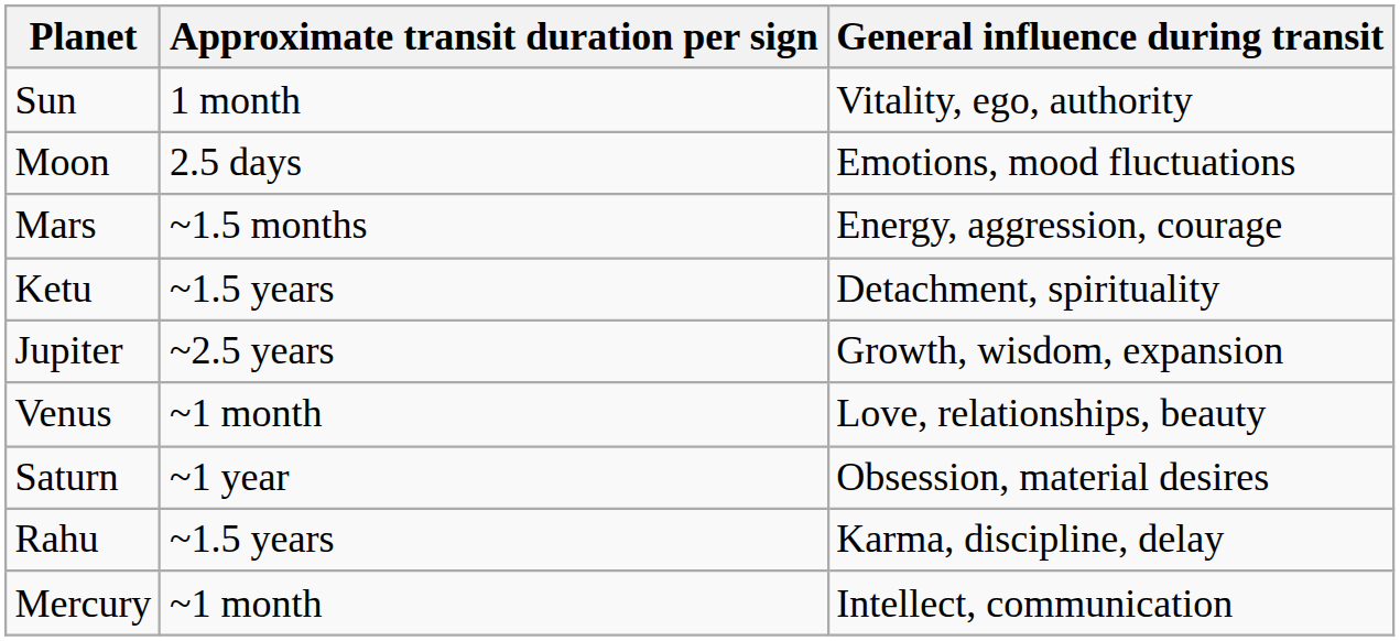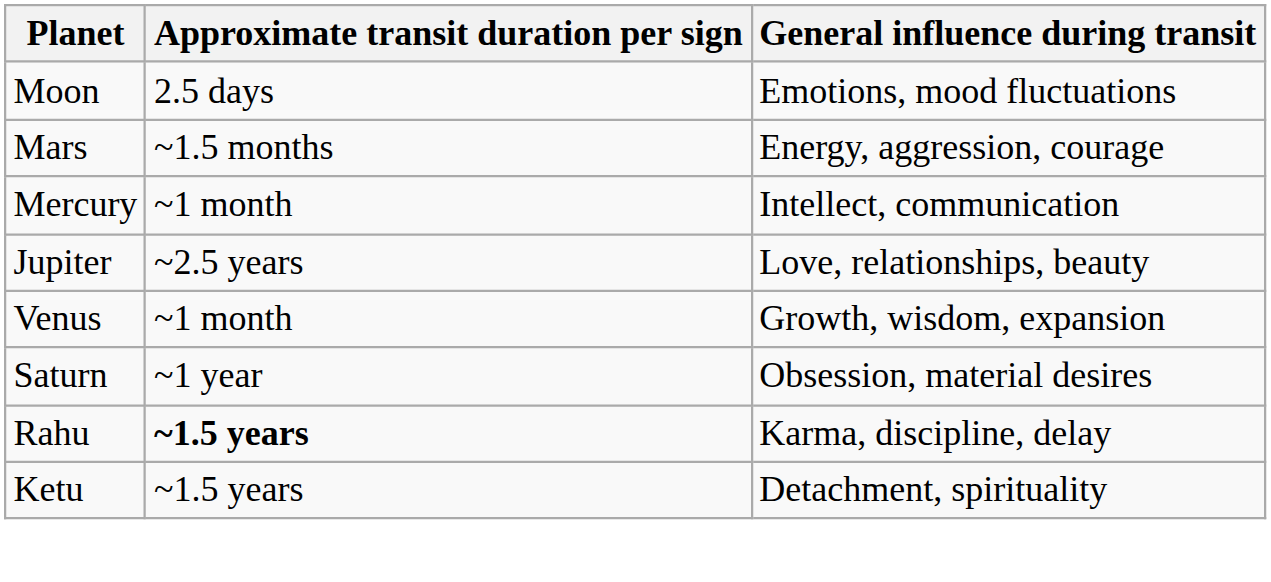- row: Sun | 1 month | Vitality, ego, authority
rows swapped: Mercury <-> Ketu
Jupiter | General influence during transit: Growth, wisdom, expansion -> Love, relationships, beauty
Venus | General influence during transit: Love, relationships, beauty -> Growth, wisdom, expansion
Rahu | Approximate transit duration per sign: normal -> bold
